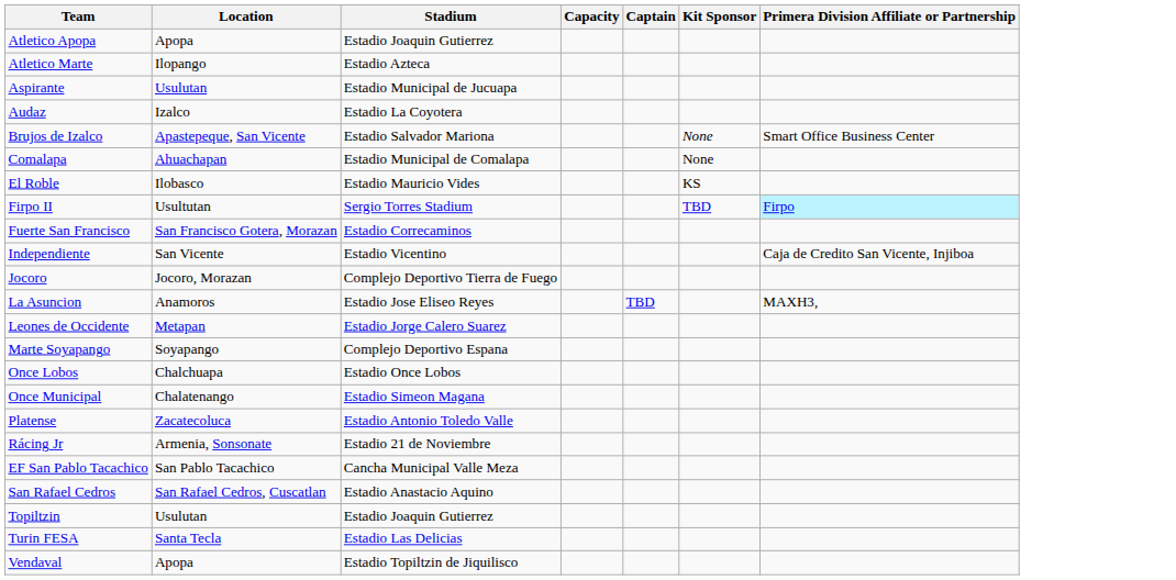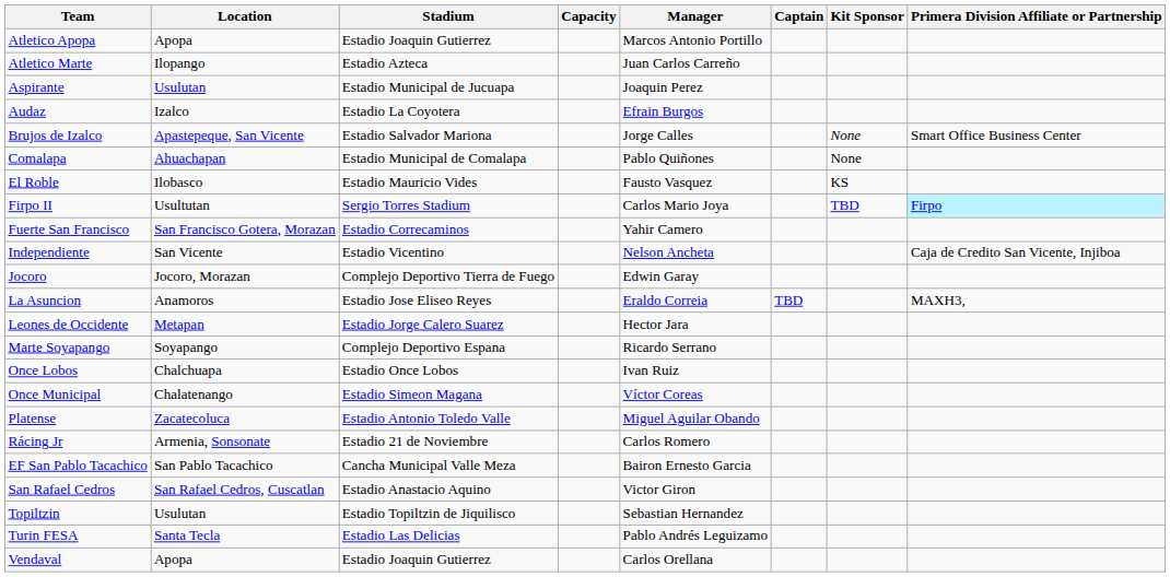+ column: Manager | Marcos Antonio Portillo | Juan Carlos Carreño | Joaquin Perez | Efrain Burgos | Jorge Calles | Pablo Quiñones | Fausto Vasquez | Carlos Mario Joya | Yahir Camero | Nelson Ancheta | Edwin Garay | Eraldo Correia | Hector Jara | Ricardo Serrano | Ivan Ruiz | Víctor Coreas | Miguel Aguilar Obando | Carlos Romero | Bairon Ernesto Garcia | Victor Giron | Sebastian Hernandez | Pablo Andrés Leguizamo | Carlos Orellana
Topiltzin | Stadium: Estadio Joaquin Gutierrez -> Estadio Topiltzin de Jiquilisco
Vendaval | Stadium: Estadio Topiltzin de Jiquilisco -> Estadio Joaquin Gutierrez
